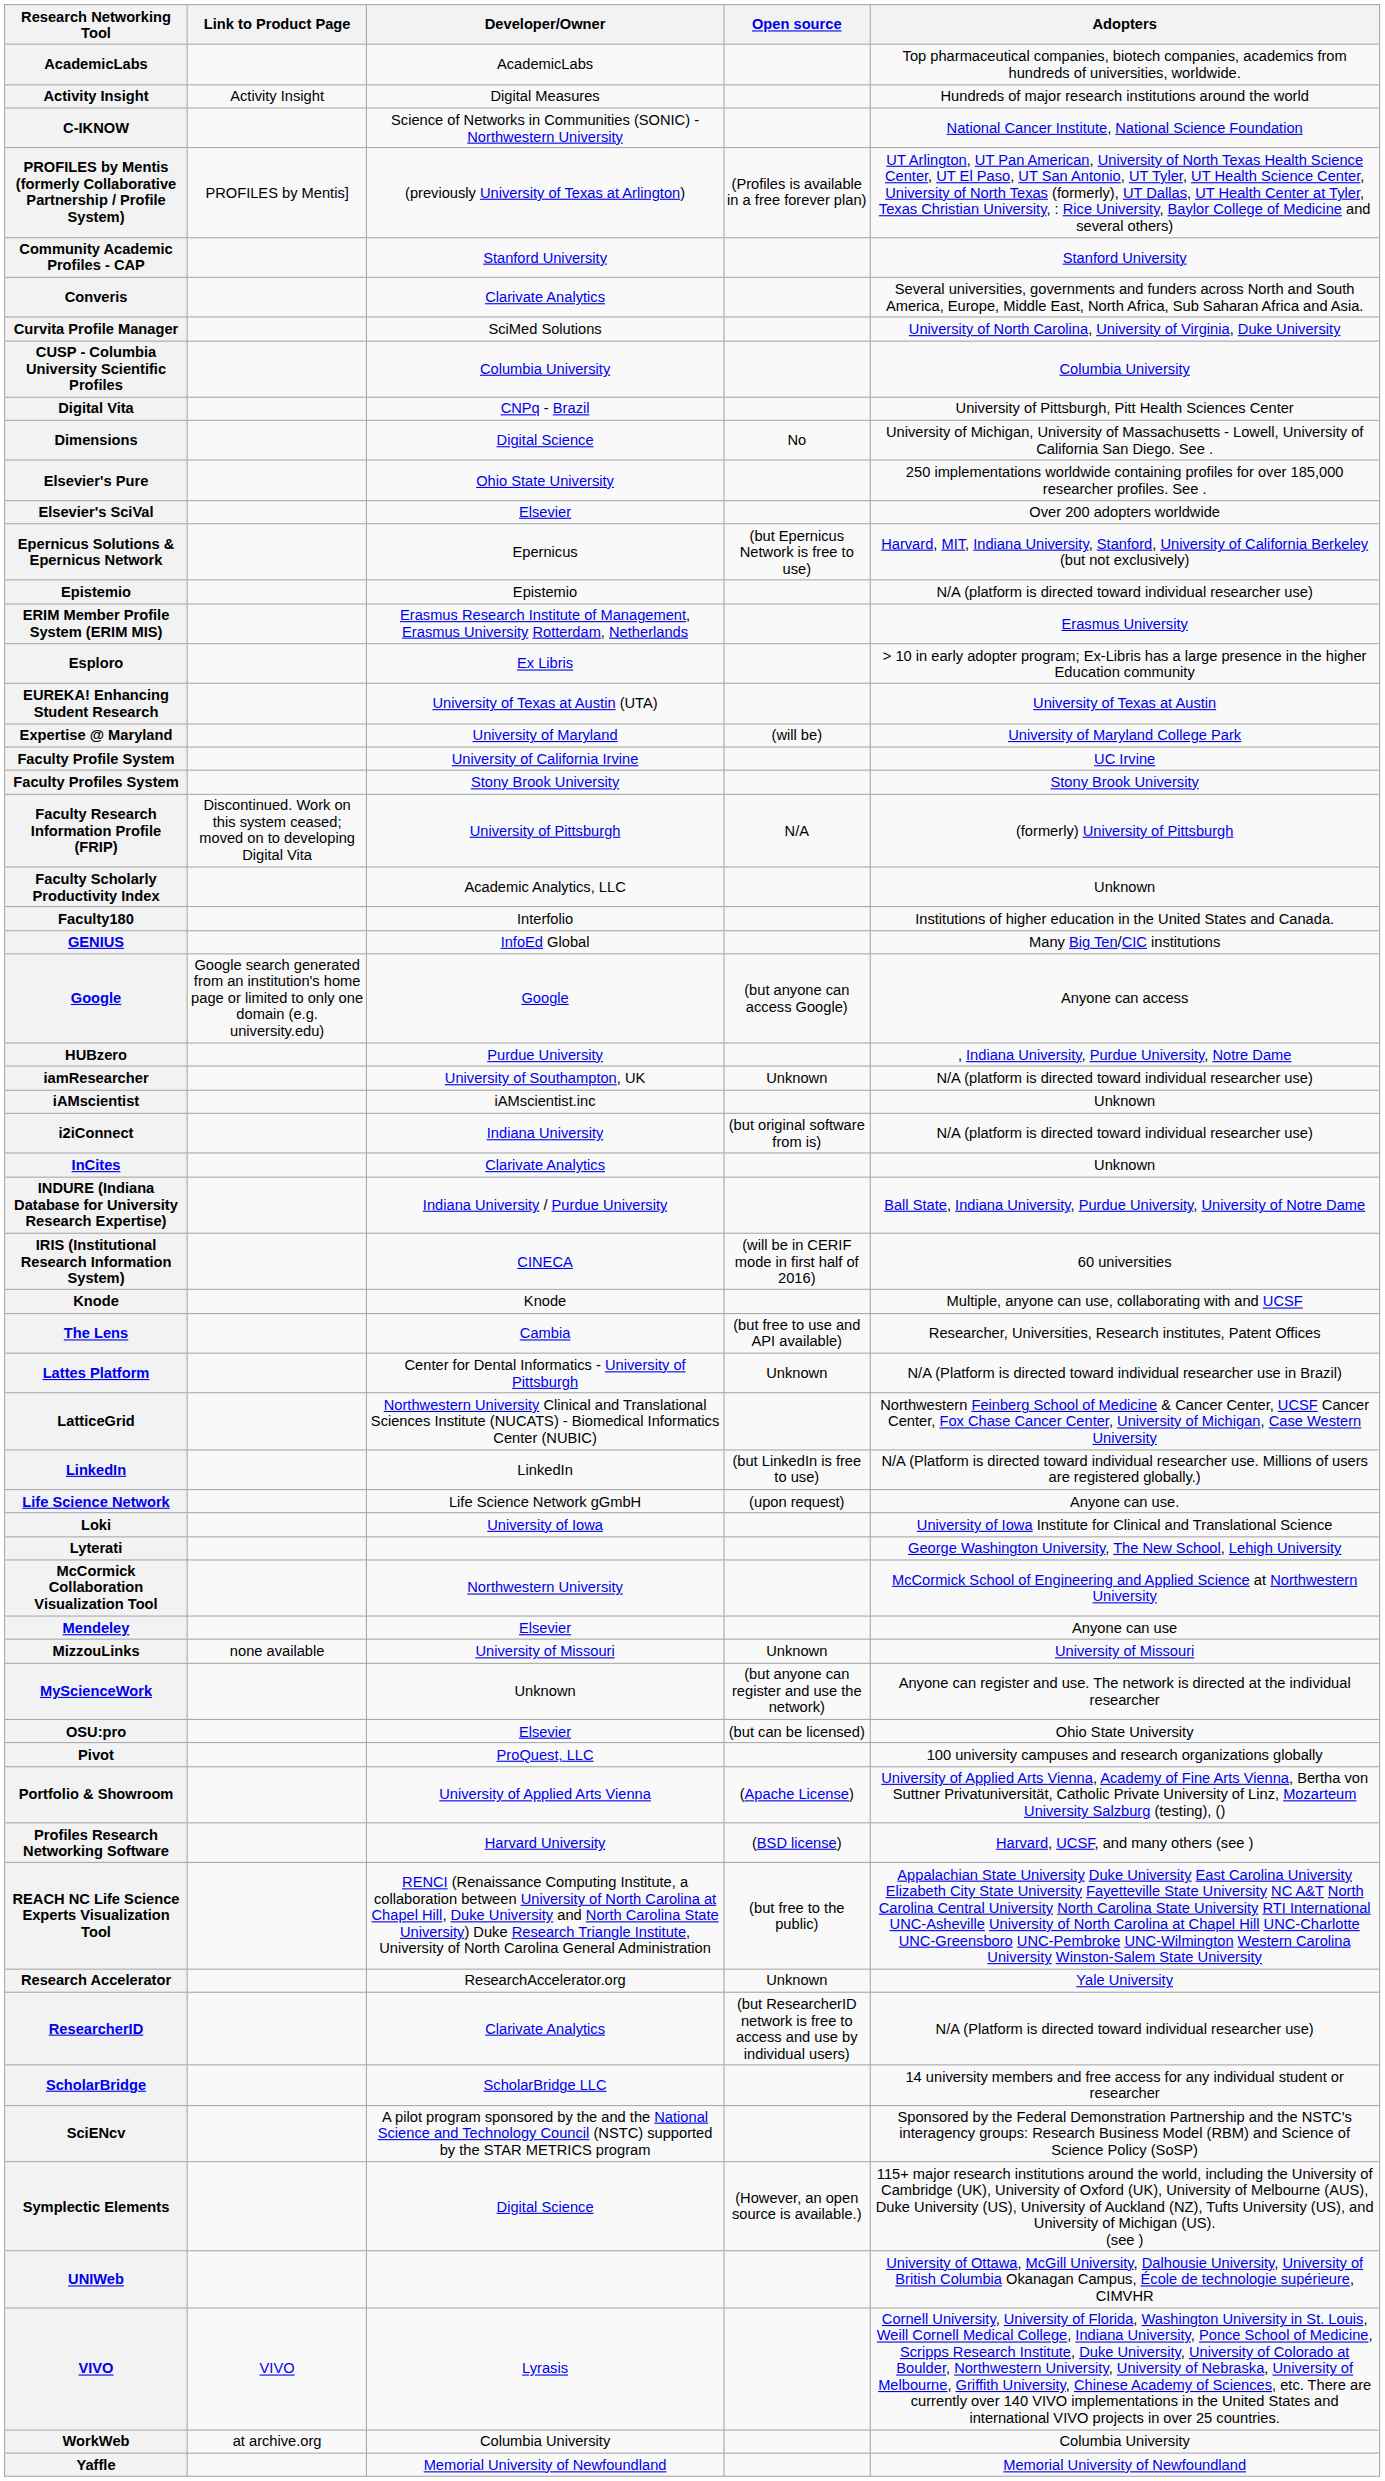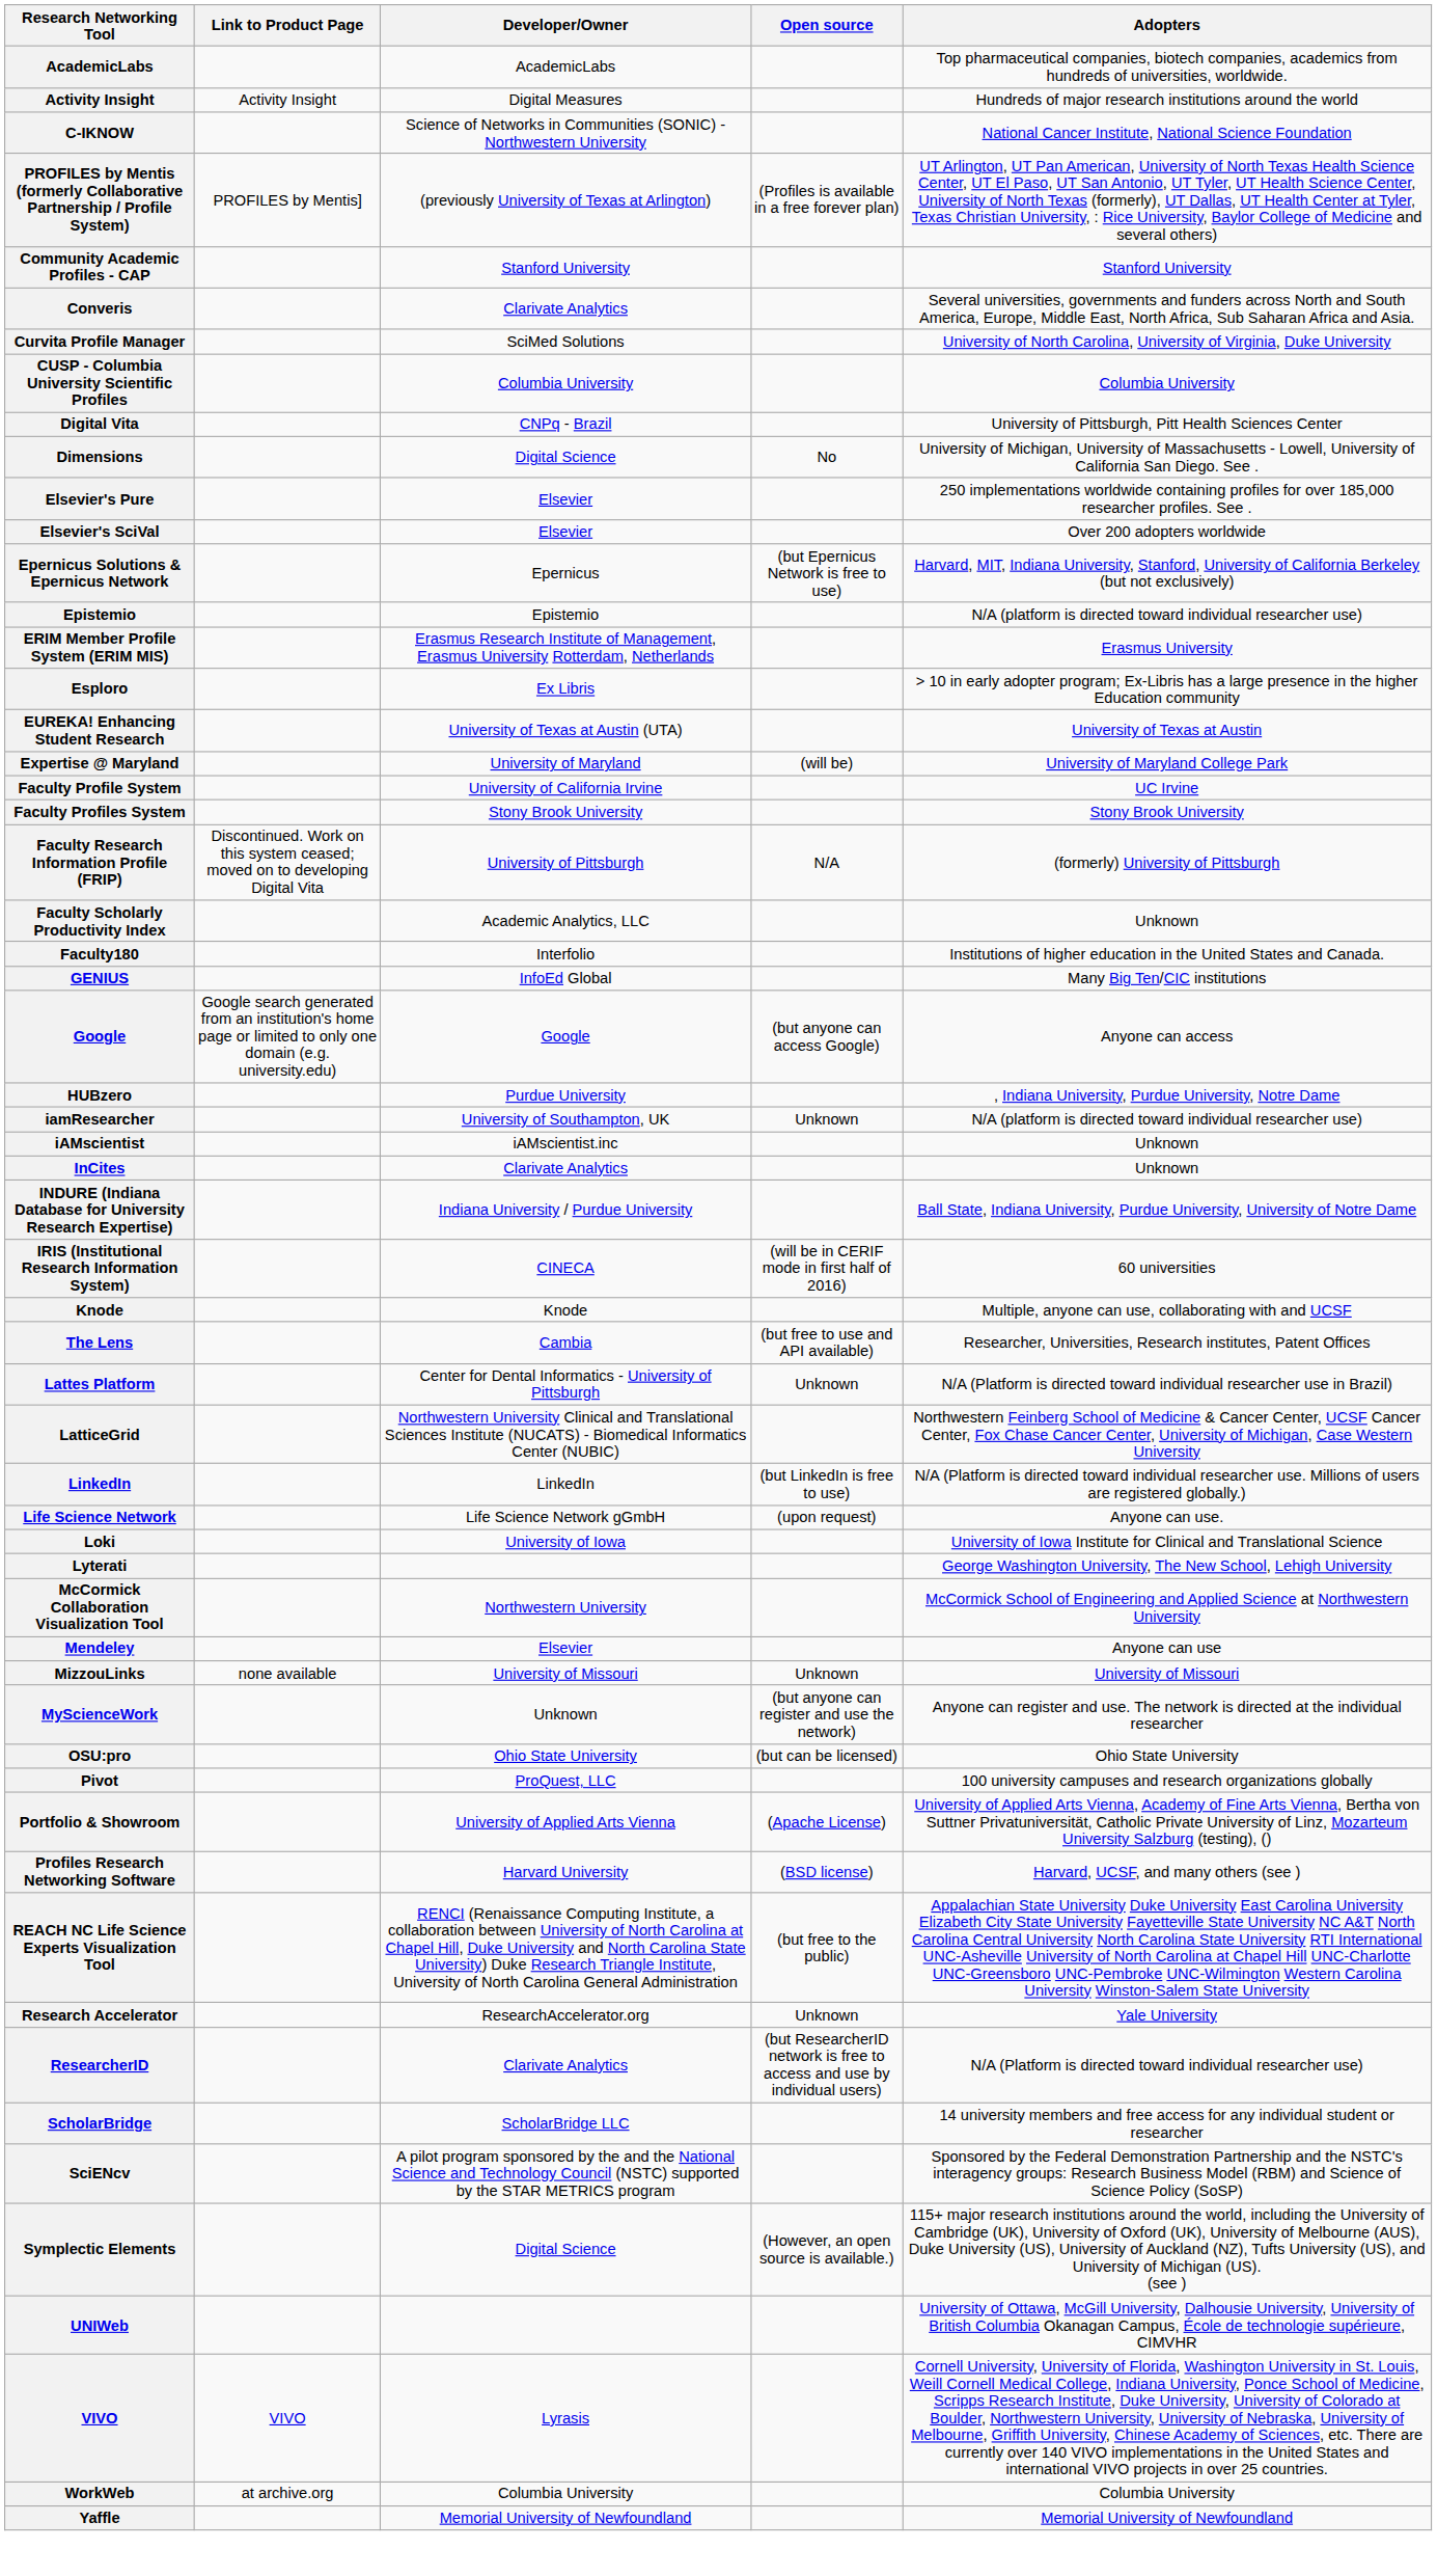Elsevier's Pure | Developer/Owner: Ohio State University -> Elsevier
- row: i2iConnect | Indiana University | (but original software from is) | N/A (platform is directed toward individual researcher use)
OSU:pro | Developer/Owner: Elsevier -> Ohio State University
